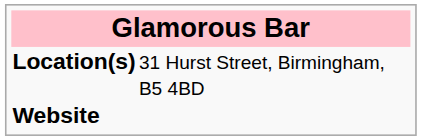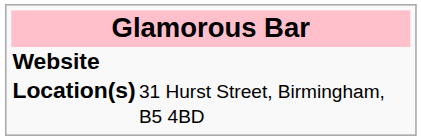rows swapped: Location(s) <-> Website
